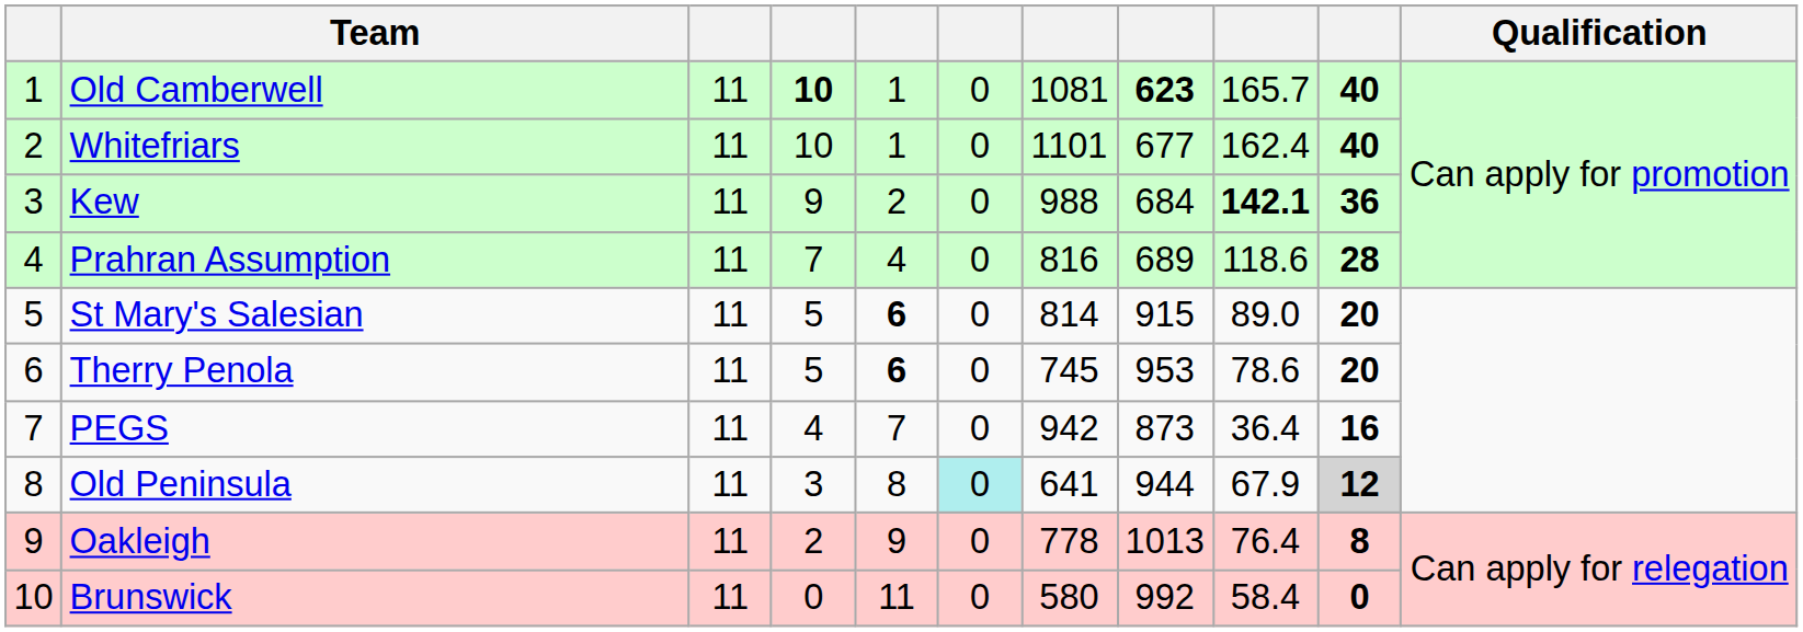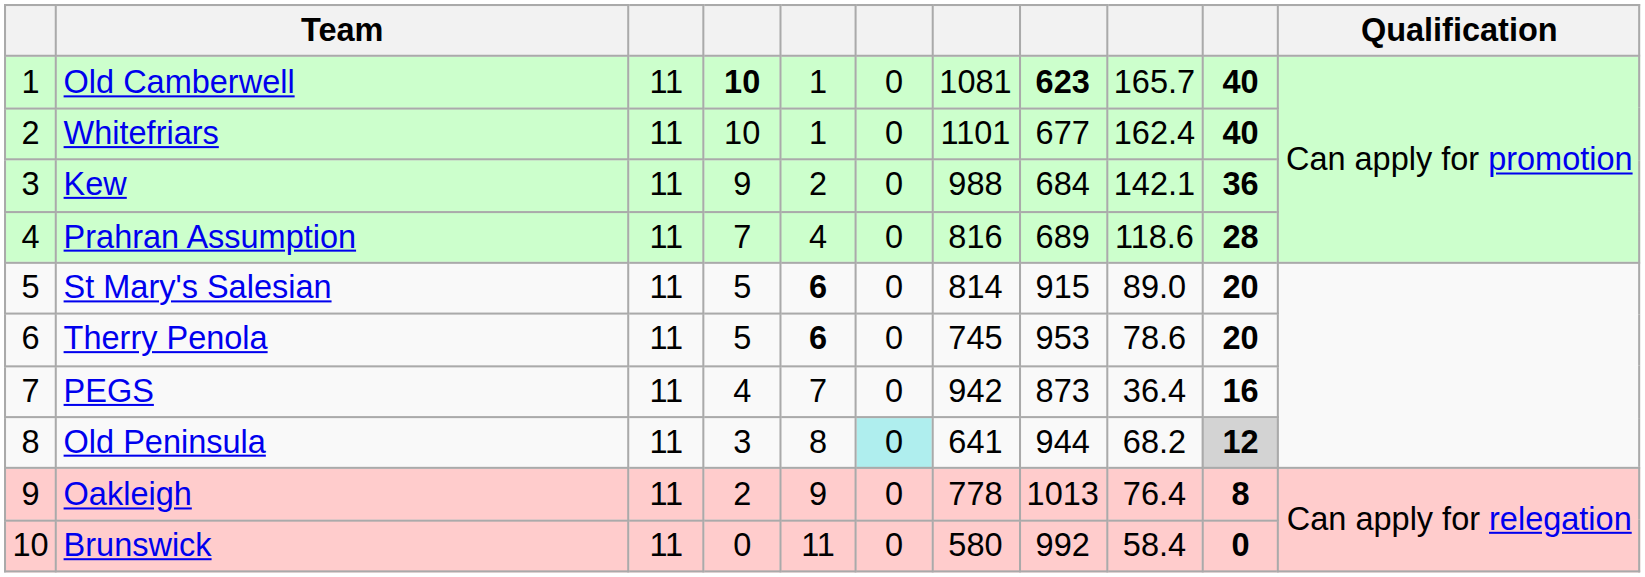Kew | column 9: bold -> normal
Old Peninsula | column 9: 67.9 -> 68.2
